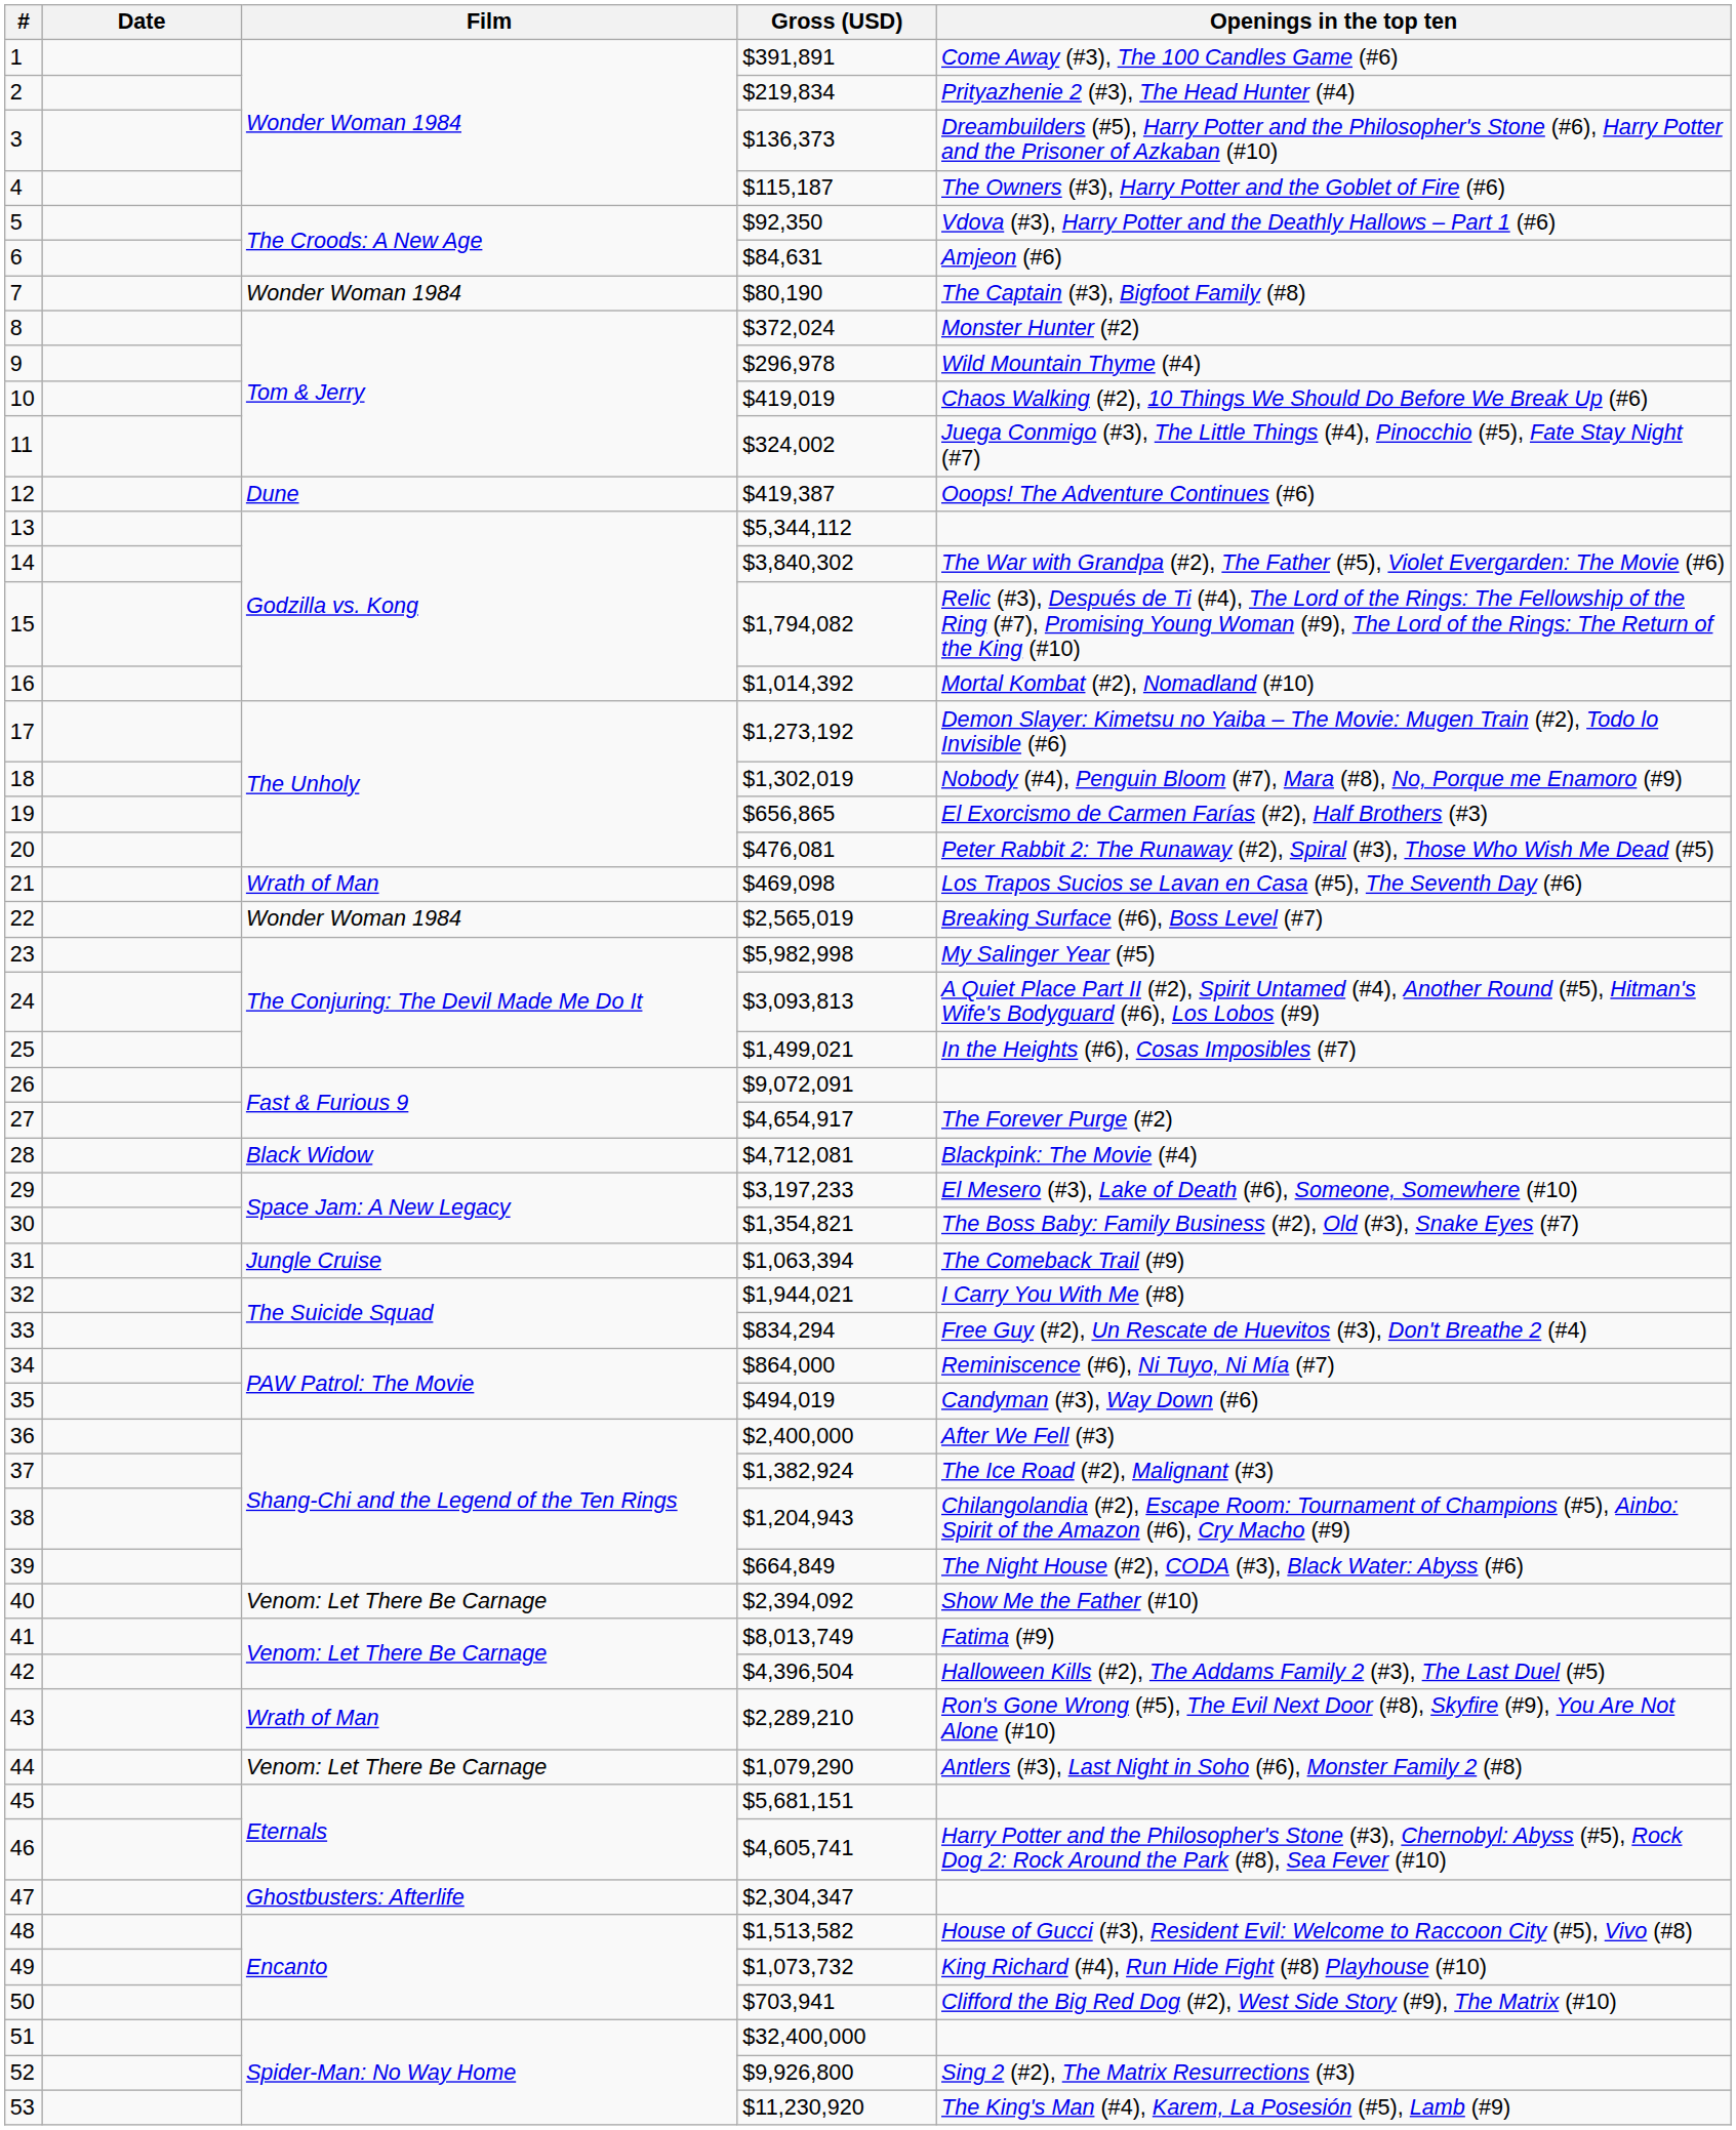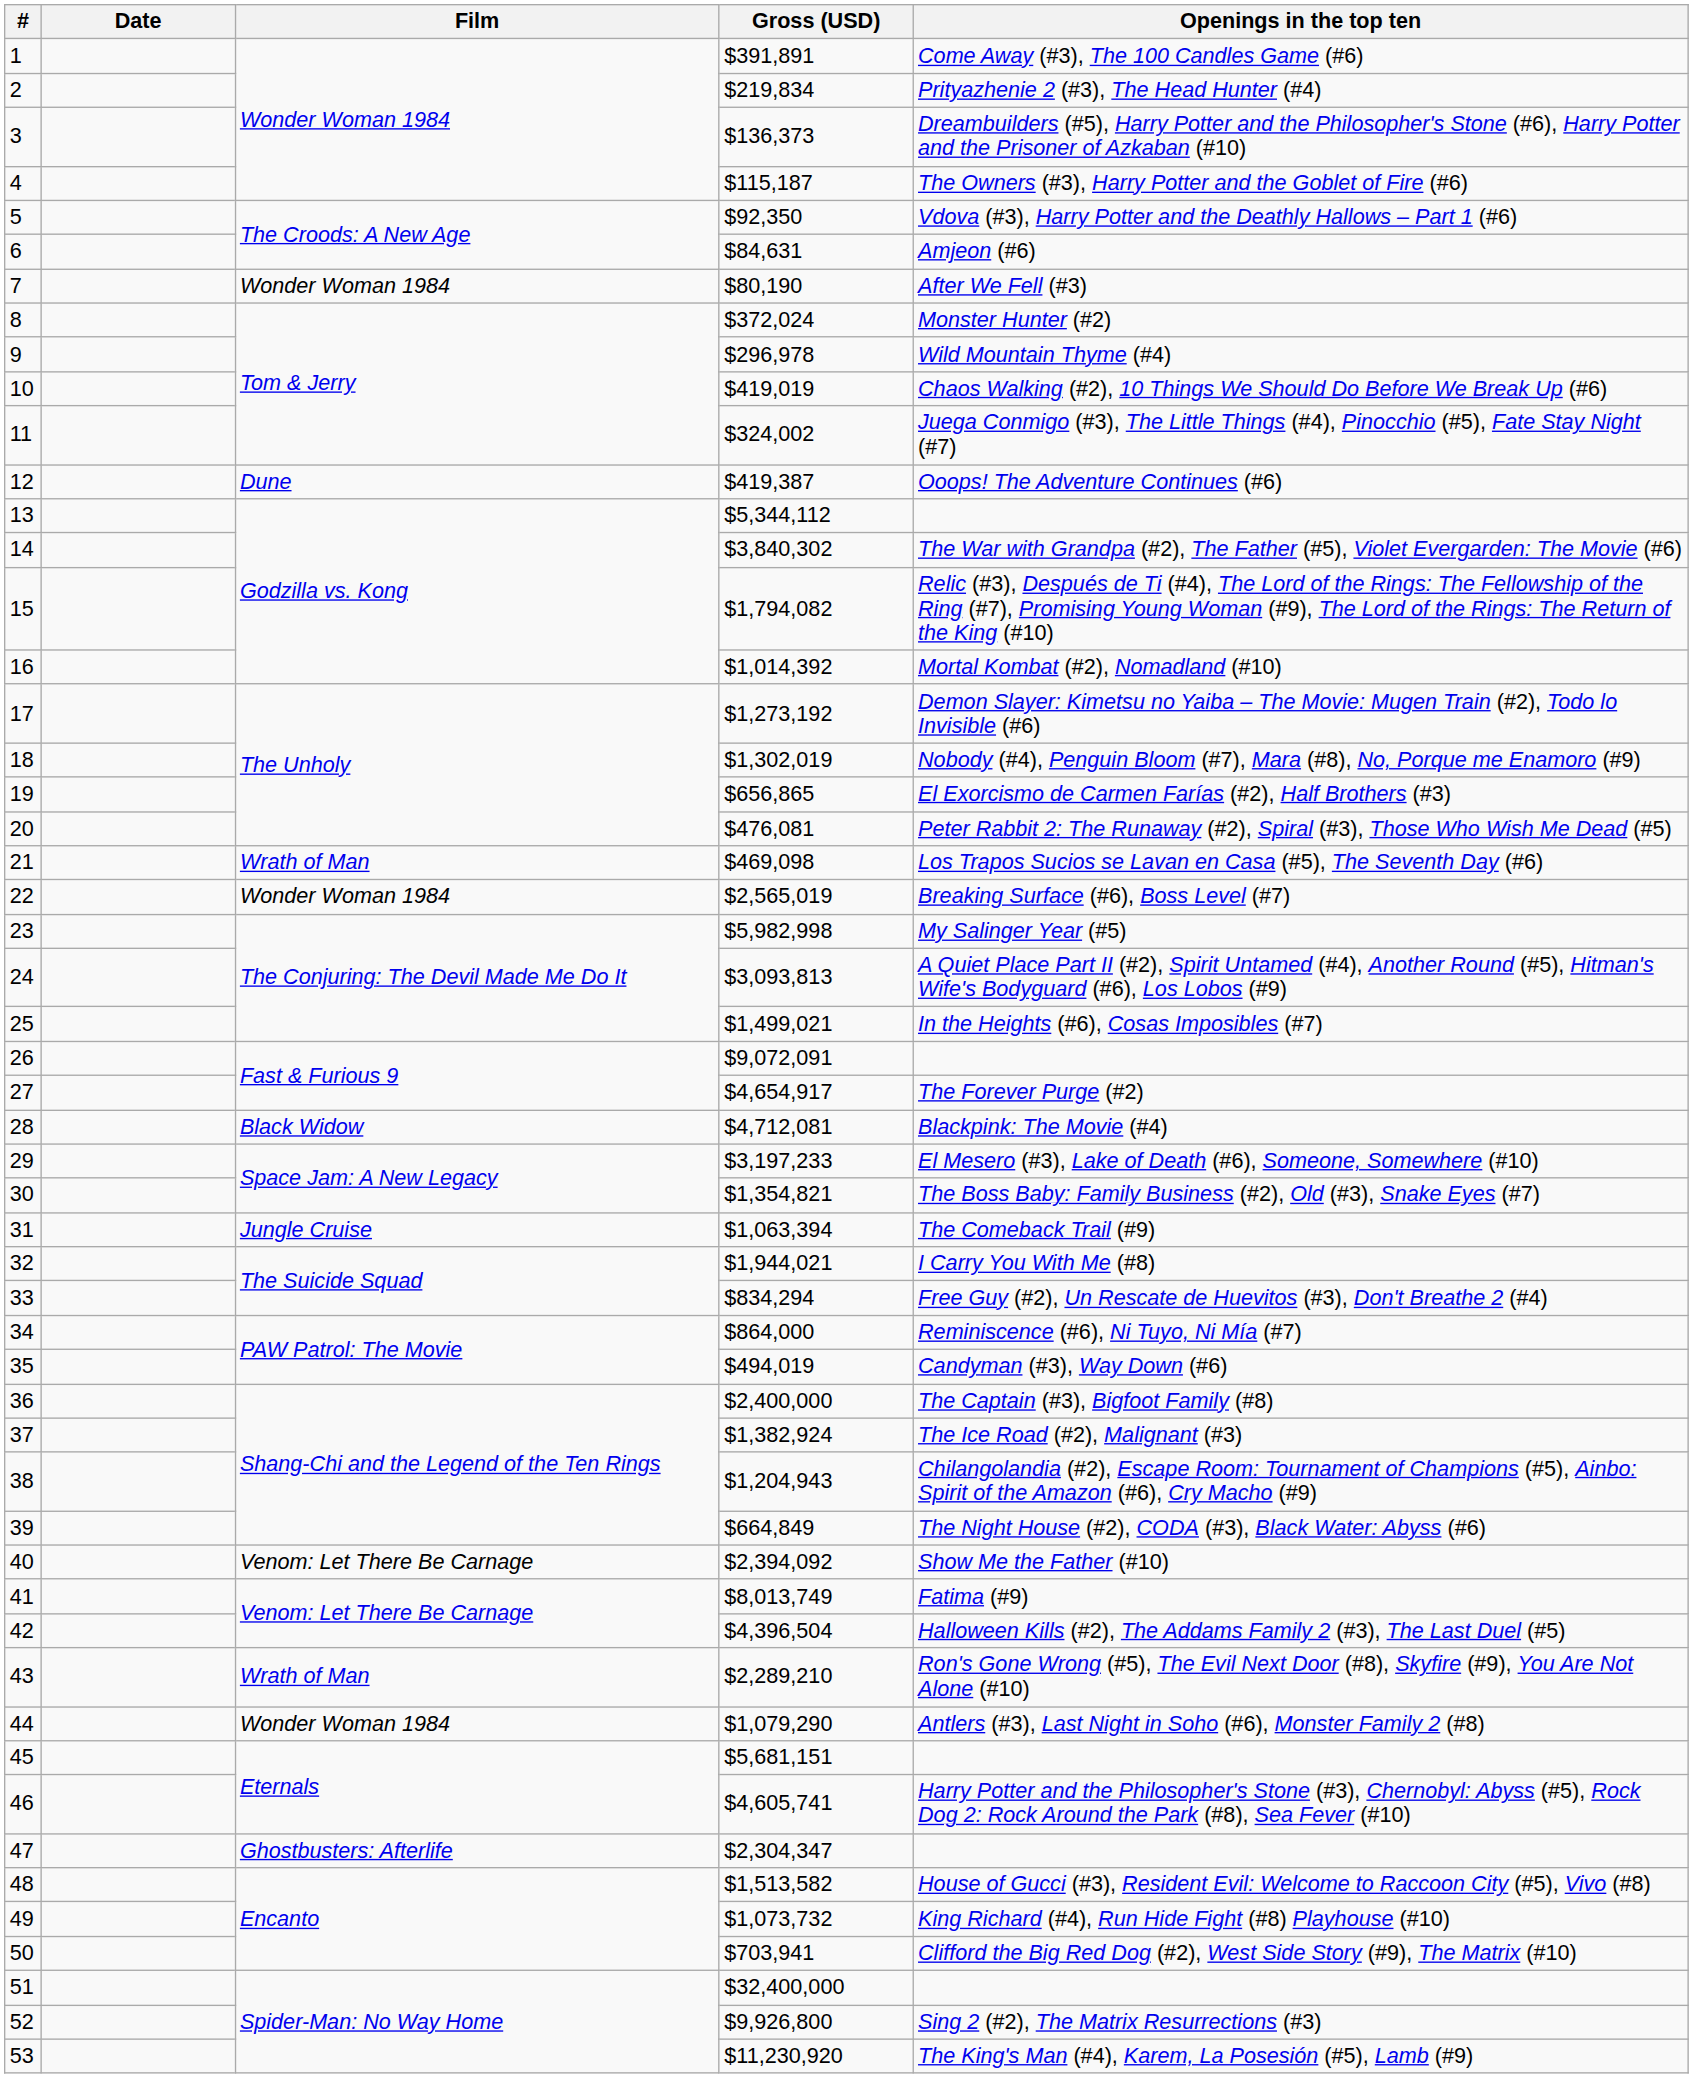7 | Openings in the top ten: The Captain (#3), Bigfoot Family (#8) -> After We Fell (#3)
36 | Openings in the top ten: After We Fell (#3) -> The Captain (#3), Bigfoot Family (#8)
44 | Film: Venom: Let There Be Carnage -> Wonder Woman 1984
